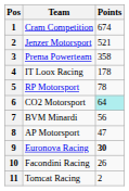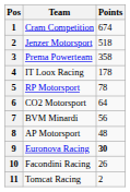Jenzer Motorsport | Points: 521 -> 518
CO2 Motorsport | Points: paleturquoise background -> no background
AP Motorsport | Points: 47 -> 48
